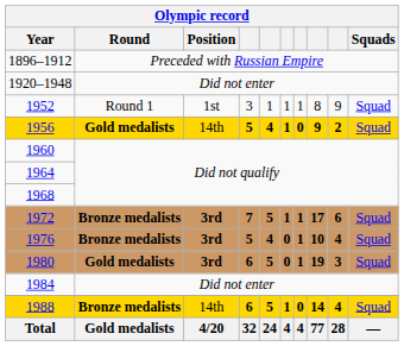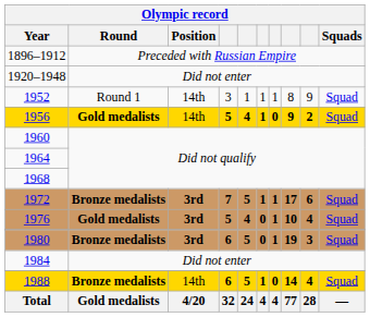1952 | Position: 1st -> 14th
1976 | Round: Bronze medalists -> Gold medalists
1980 | Round: Gold medalists -> Bronze medalists
